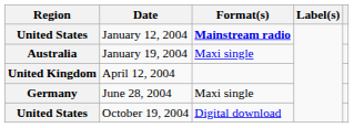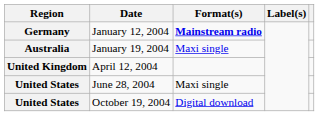January 12, 2004 | Region: United States -> Germany
June 28, 2004 | Region: Germany -> United States
